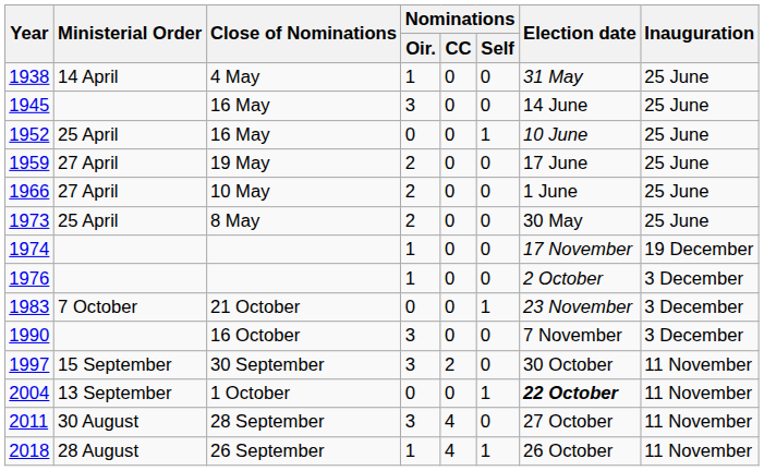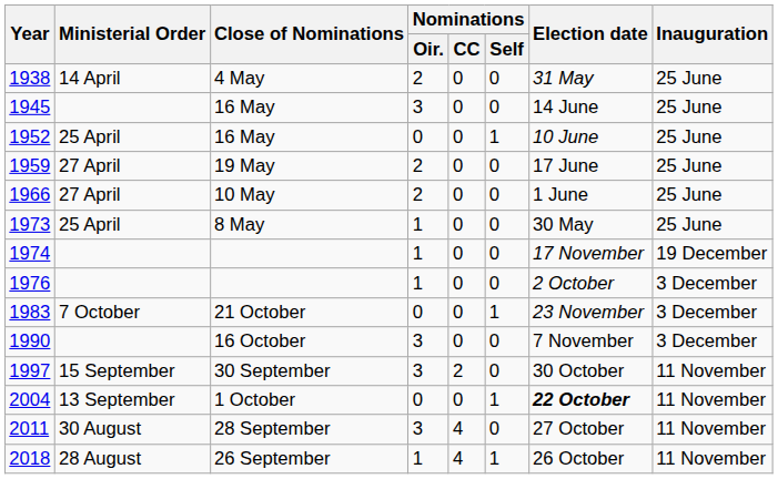1938 | Nominations / Oir.: 1 -> 2
1973 | Nominations / Oir.: 2 -> 1
